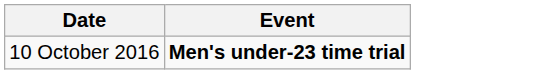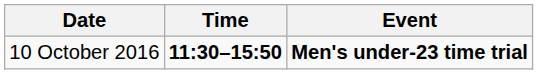+ column: Time | 11:30–15:50
